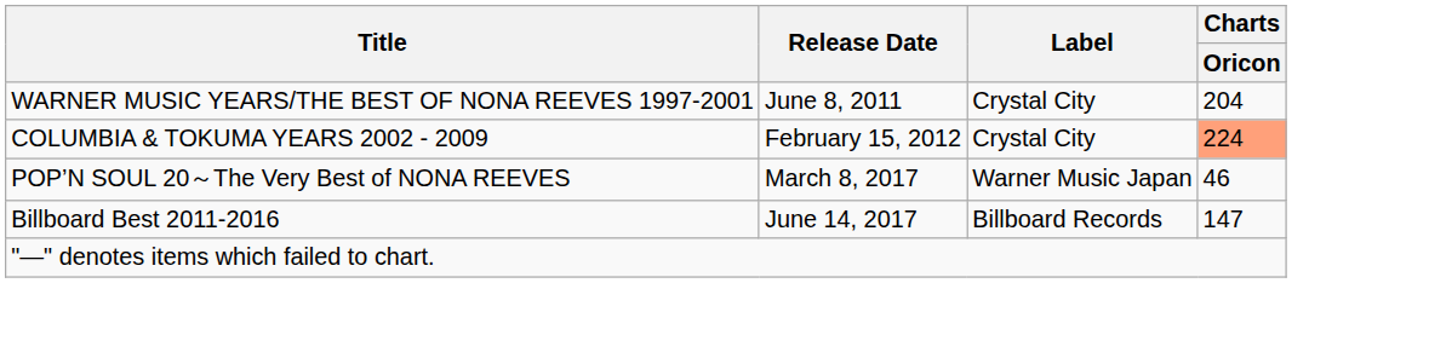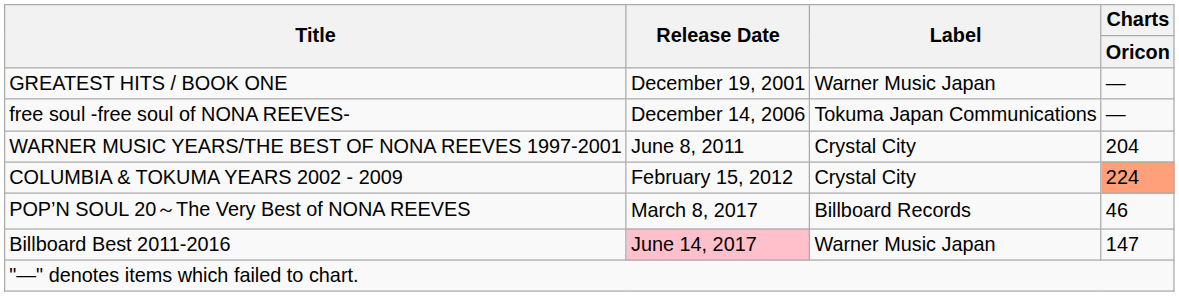+ row: GREATEST HITS / BOOK ONE | December 19, 2001 | Warner Music Japan | —
+ row: free soul -free soul of NONA REEVES- | December 14, 2006 | Tokuma Japan Communications | —
POP’N SOUL 20～The Very Best of NONA REEVES | Label: Warner Music Japan -> Billboard Records
Billboard Best 2011-2016 | Release Date: no background -> pink background
Billboard Best 2011-2016 | Label: Billboard Records -> Warner Music Japan
